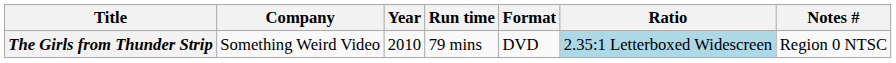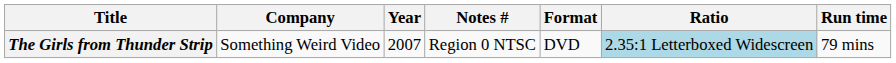columns swapped: Run time <-> Notes #
The Girls from Thunder Strip | Year: 2010 -> 2007
